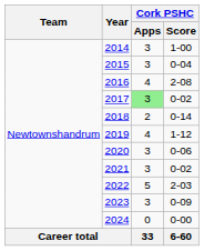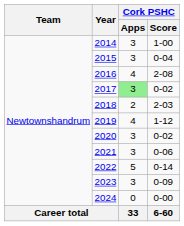2018 | Cork PSHC / Score: 0-14 -> 2-03
2020 | Cork PSHC / Score: 0-06 -> 0-02
2021 | Cork PSHC / Score: 0-02 -> 0-06
2022 | Cork PSHC / Score: 2-03 -> 0-14
